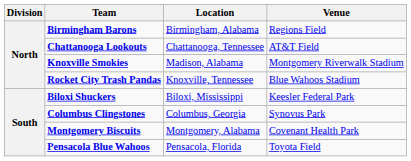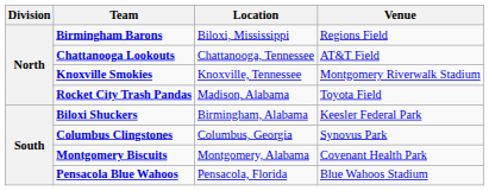Birmingham Barons | Location: Birmingham, Alabama -> Biloxi, Mississippi
Knoxville Smokies | Location: Madison, Alabama -> Knoxville, Tennessee
Rocket City Trash Pandas | Location: Knoxville, Tennessee -> Madison, Alabama
Rocket City Trash Pandas | Venue: Blue Wahoos Stadium -> Toyota Field
Biloxi Shuckers | Location: Biloxi, Mississippi -> Birmingham, Alabama
Pensacola Blue Wahoos | Venue: Toyota Field -> Blue Wahoos Stadium
